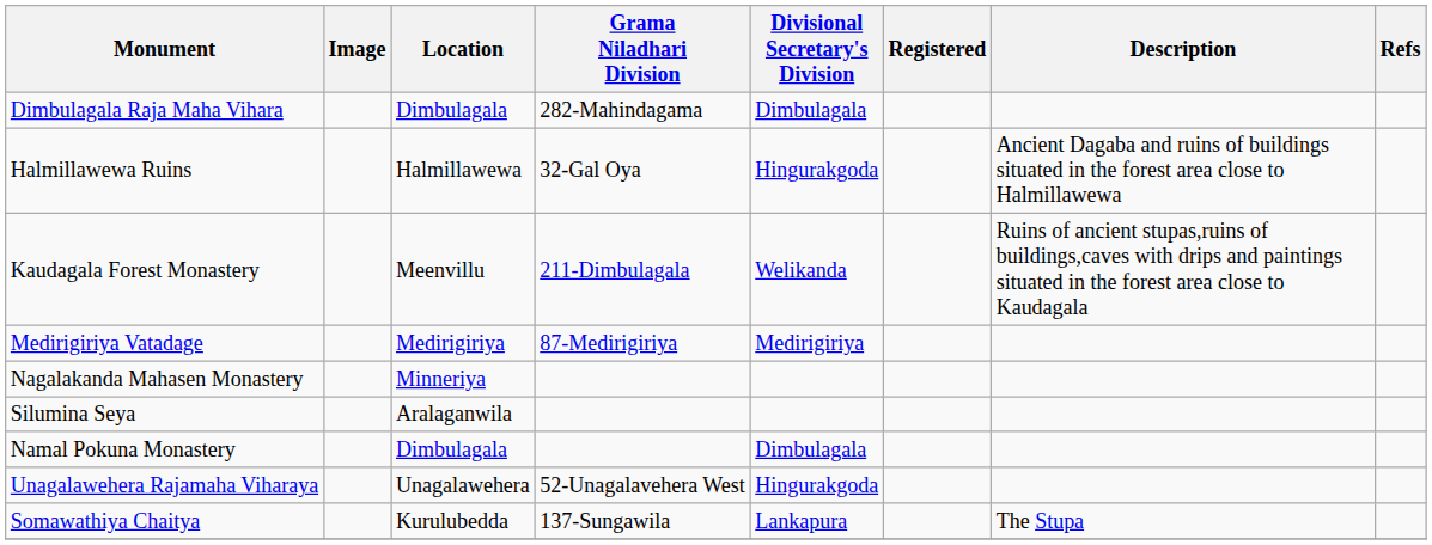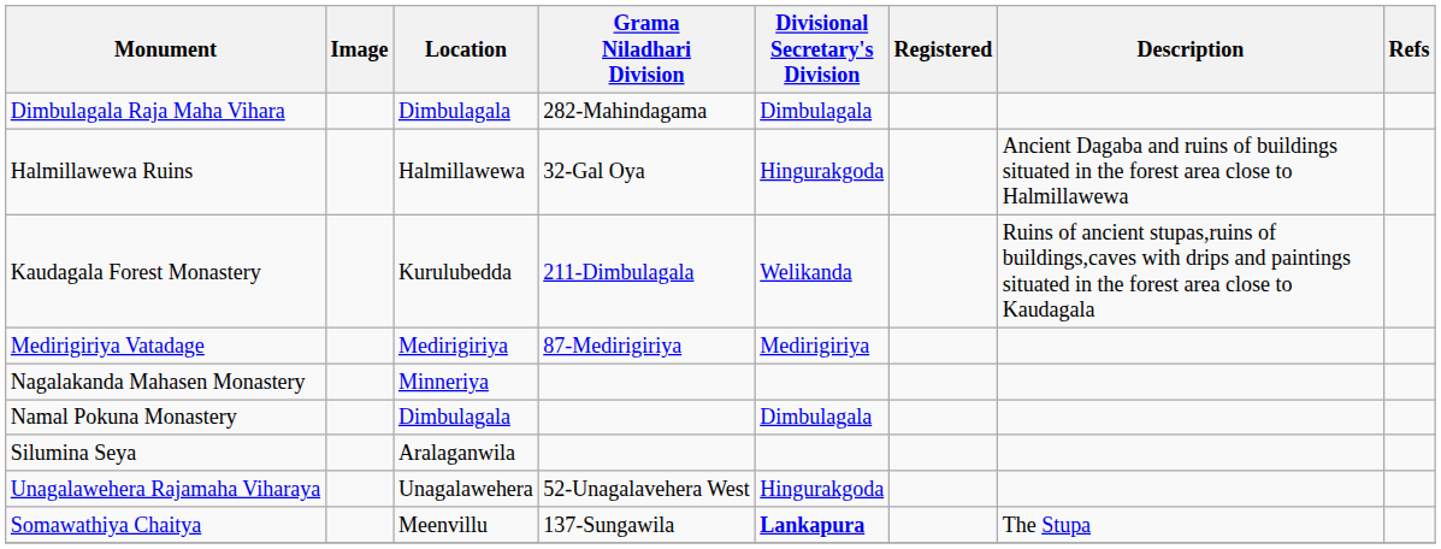Kaudagala Forest Monastery | Location: Meenvillu -> Kurulubedda
rows swapped: Namal Pokuna Monastery <-> Silumina Seya
Somawathiya Chaitya | Location: Kurulubedda -> Meenvillu
Somawathiya Chaitya | Divisional Secretary's Division: normal -> bold
